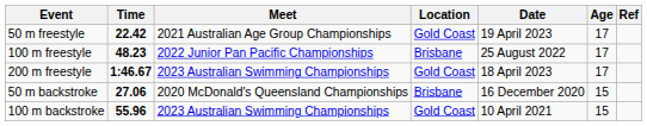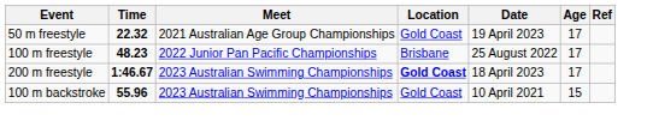50 m freestyle | Time: 22.42 -> 22.32
200 m freestyle | Location: normal -> bold
- row: 50 m backstroke | 27.06 | 2020 McDonald's Queensland Championships | Brisbane | 16 December 2020 | 15
